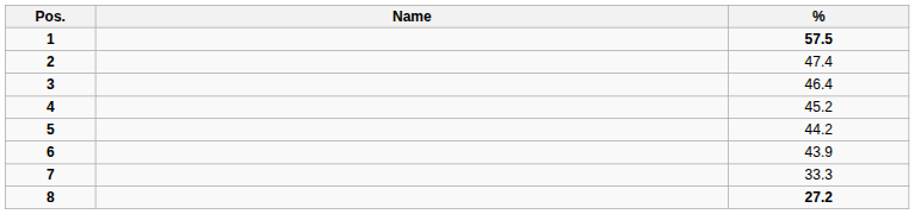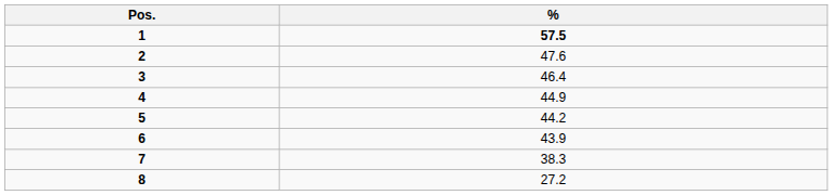- column: Name
2 | %: 47.4 -> 47.6
4 | %: 45.2 -> 44.9
7 | %: 33.3 -> 38.3
8 | %: bold -> normal
